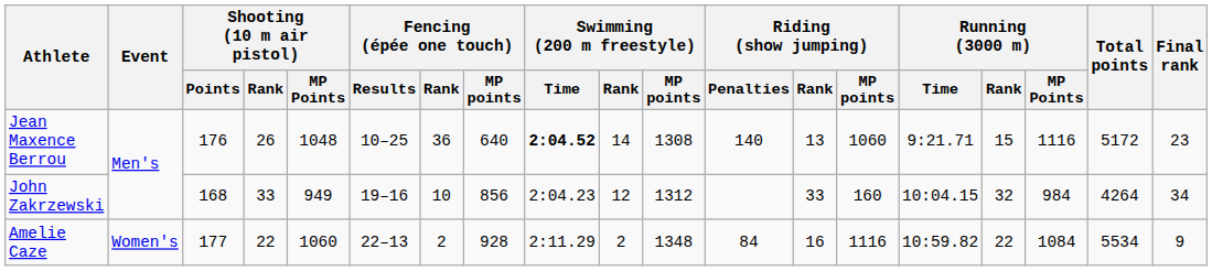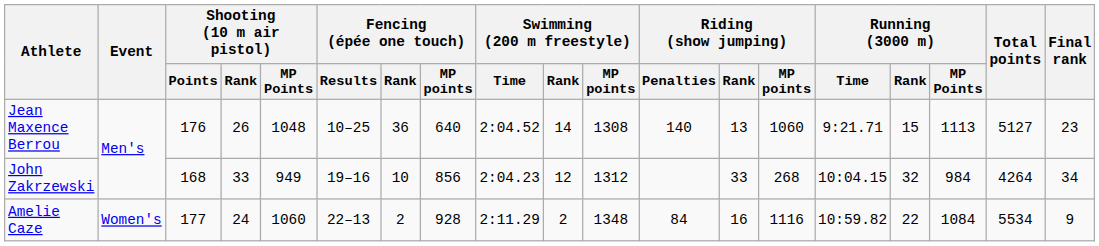Jean Maxence Berrou | Swimming (200 m freestyle) / Time: bold -> normal
Jean Maxence Berrou | Running (3000 m) / MP Points: 1116 -> 1113
Jean Maxence Berrou | Total points: 5172 -> 5127
John Zakrzewski | Riding (show jumping) / MP points: 160 -> 268
Amelie Caze | Shooting (10 m air pistol) / Rank: 22 -> 24
